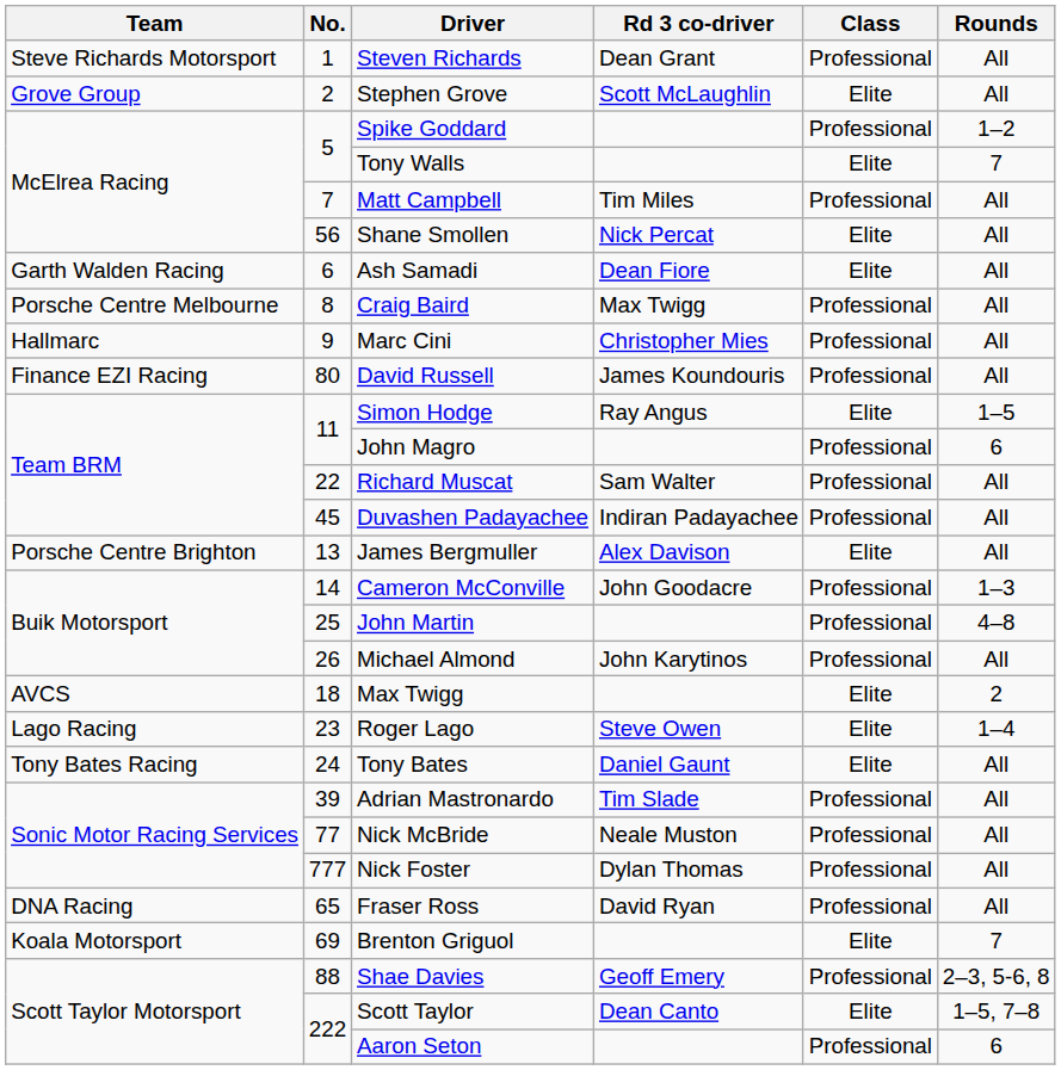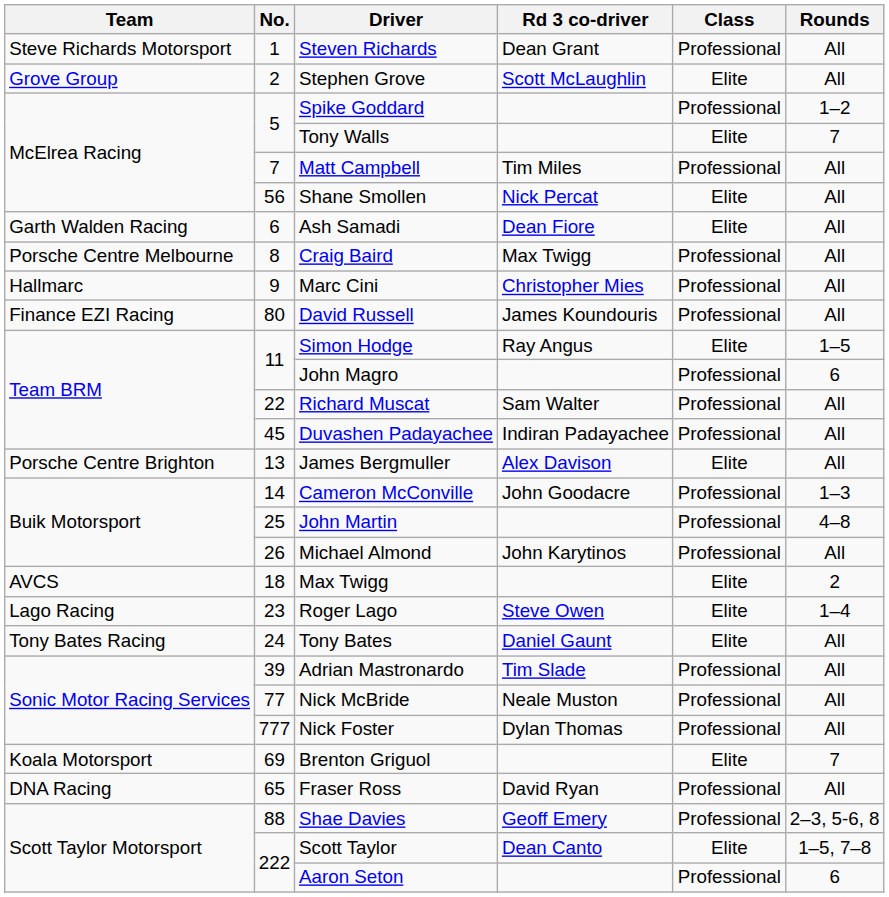rows swapped: Fraser Ross <-> Brenton Griguol
